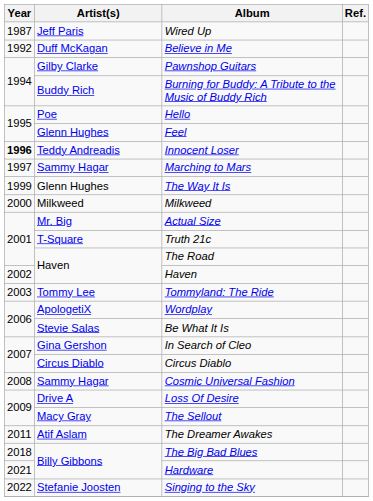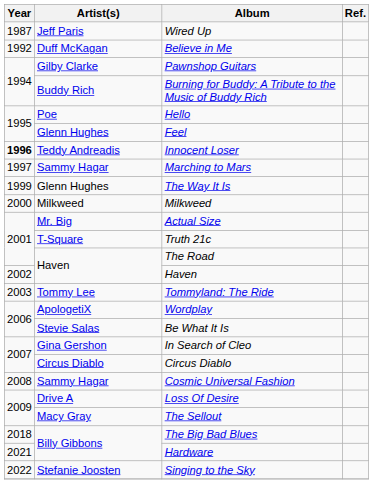- row: 2011 | Atif Aslam | The Dreamer Awakes
